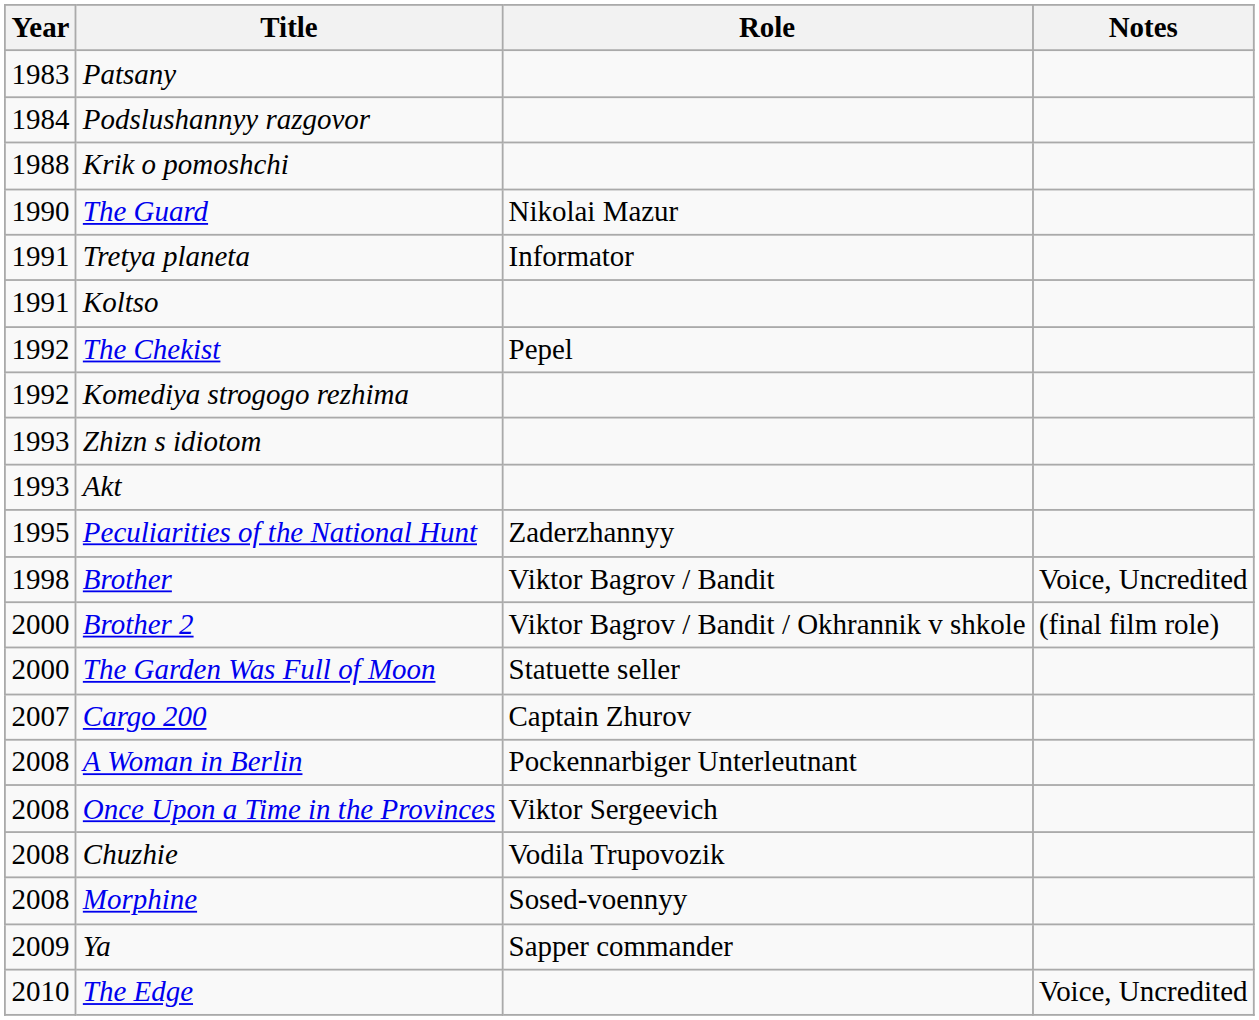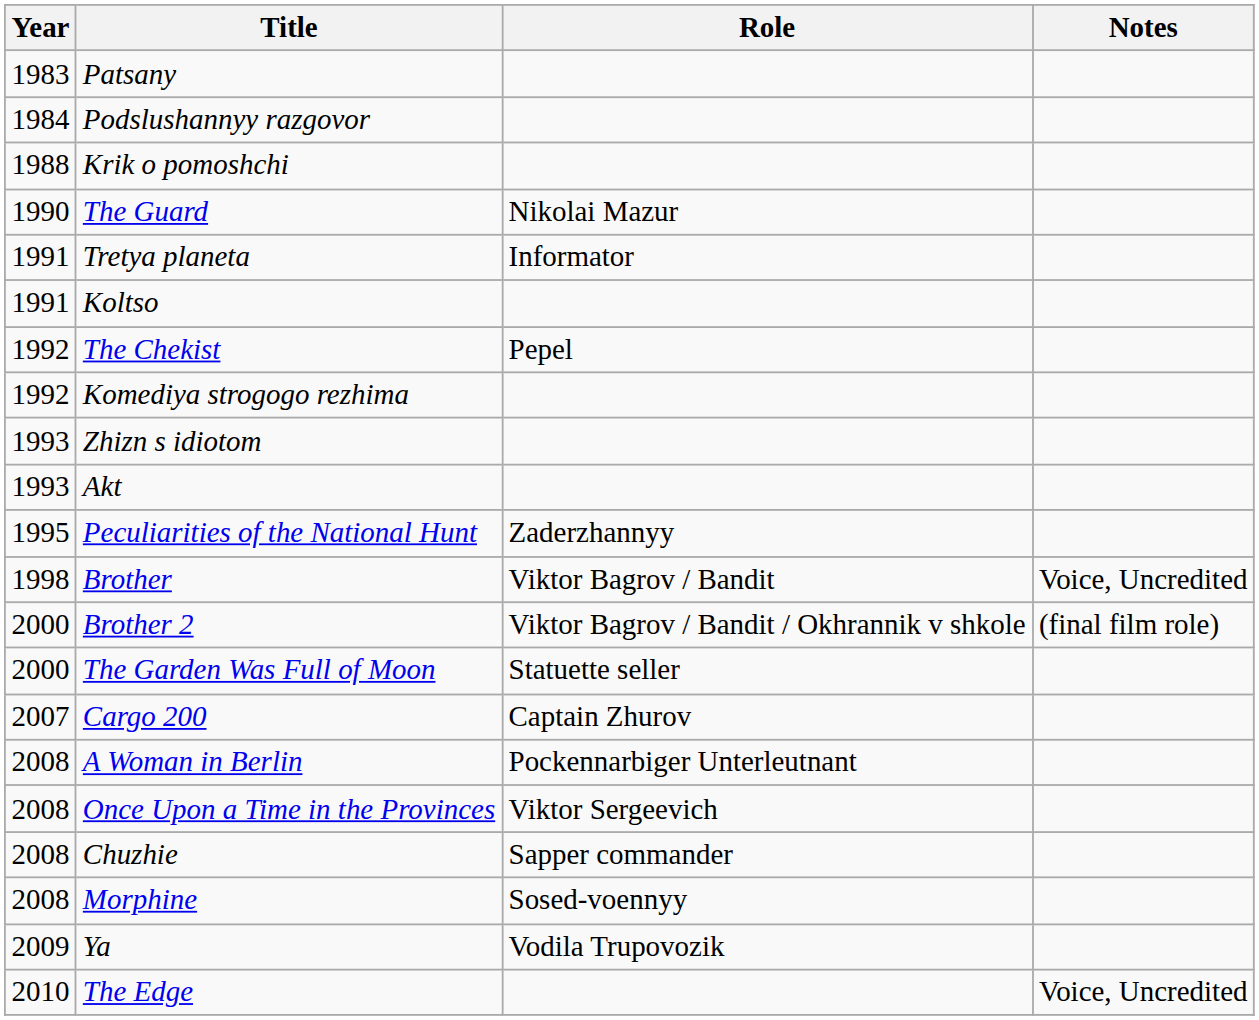Chuzhie | Role: Vodila Trupovozik -> Sapper commander
Ya | Role: Sapper commander -> Vodila Trupovozik
